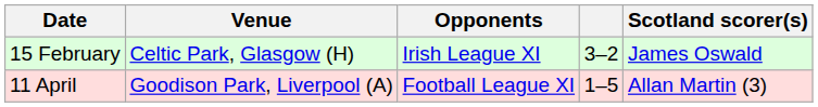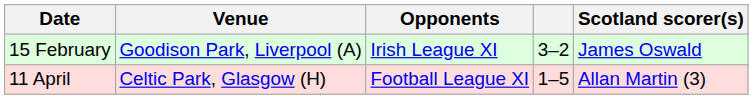15 February | Venue: Celtic Park, Glasgow (H) -> Goodison Park, Liverpool (A)
11 April | Venue: Goodison Park, Liverpool (A) -> Celtic Park, Glasgow (H)
